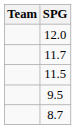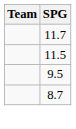- row: 12.0
